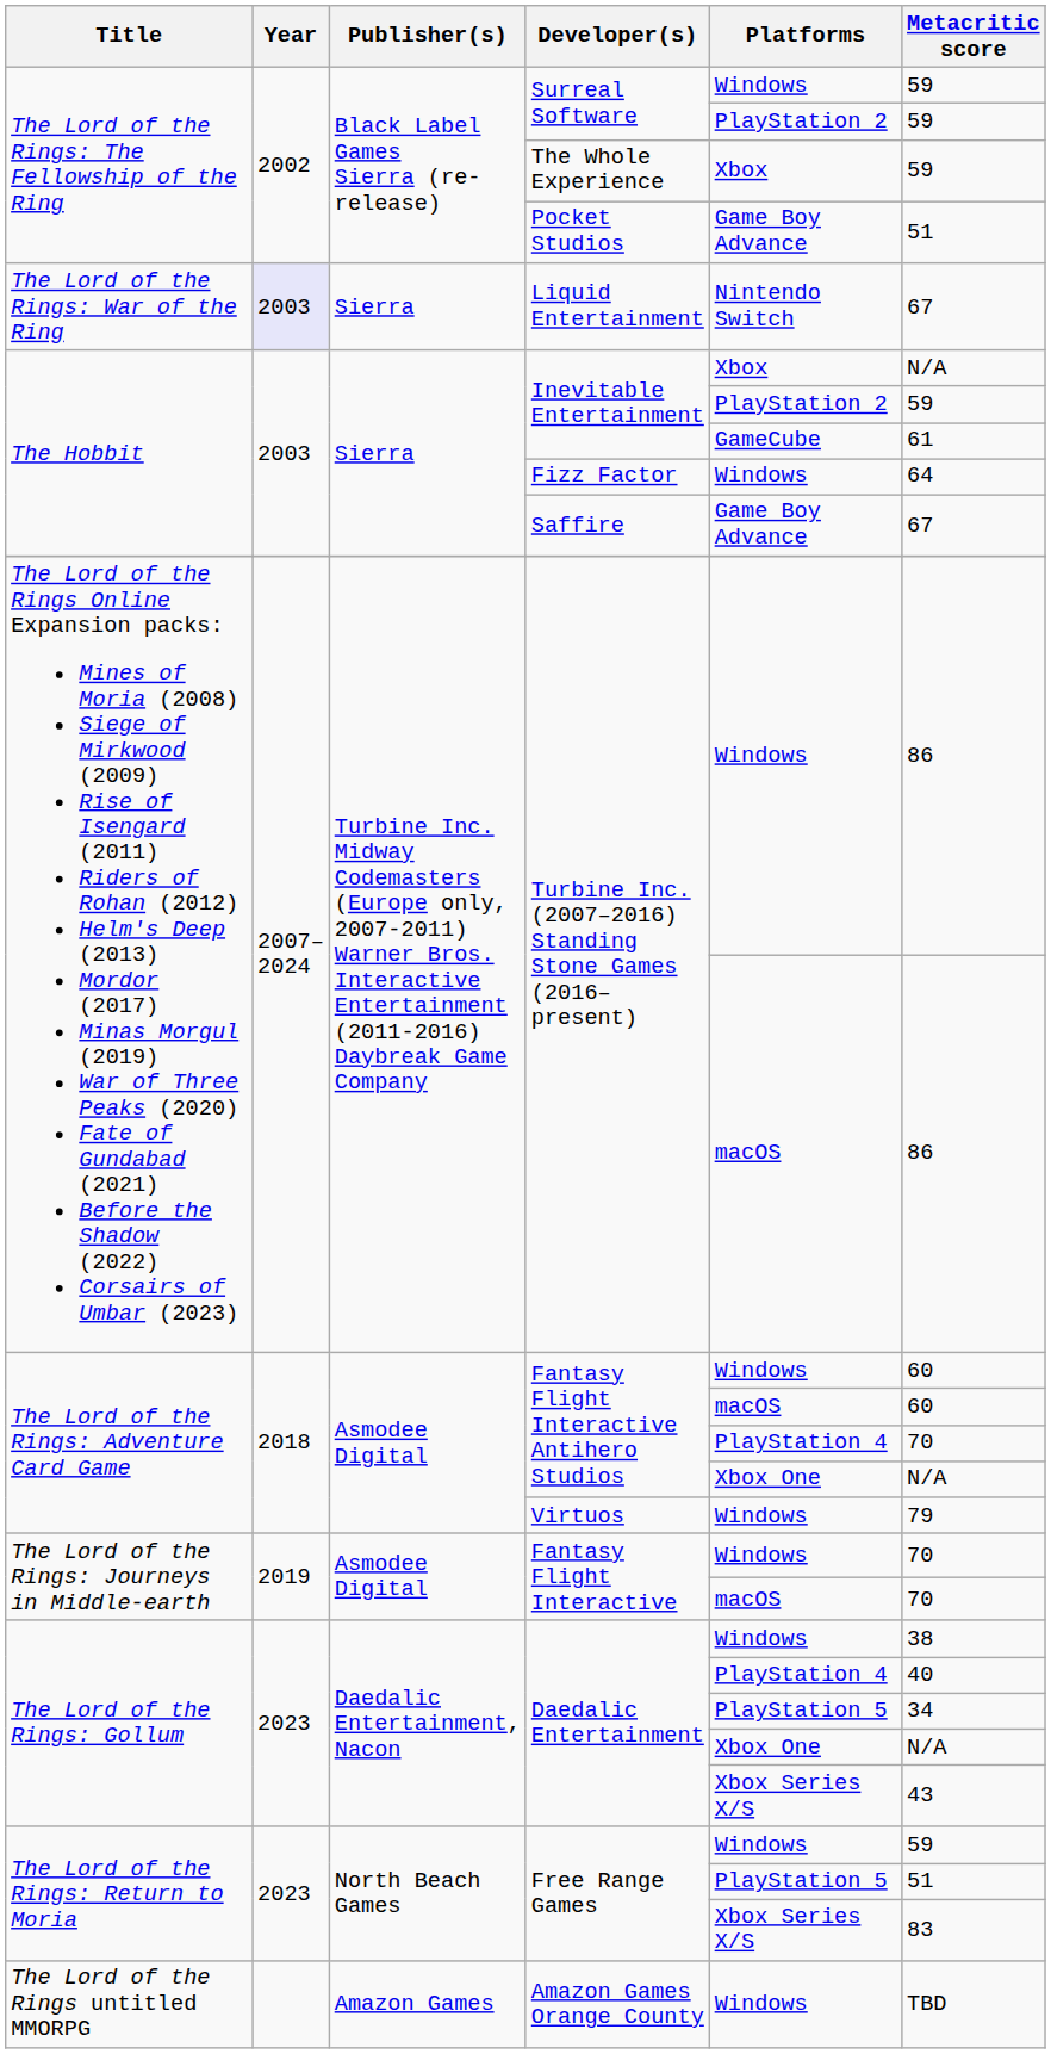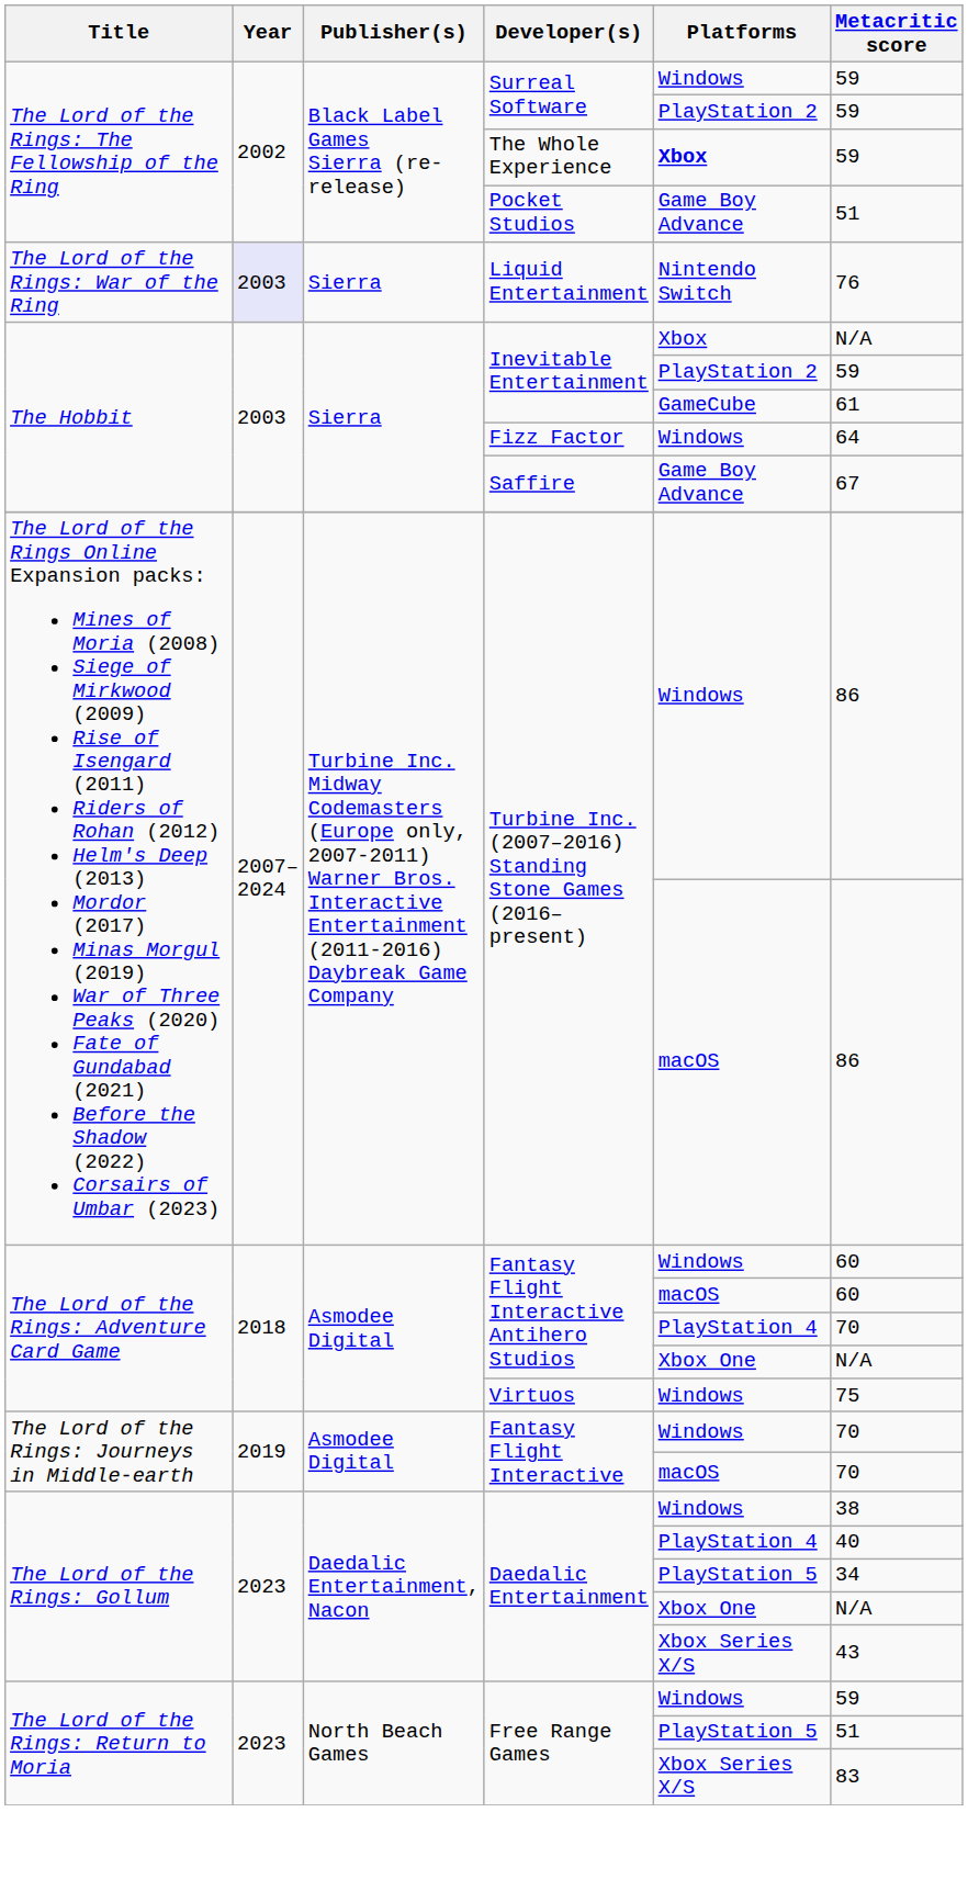The Whole Experience | Platforms: normal -> bold
Liquid Entertainment | Metacritic score: 67 -> 76
Virtuos | Metacritic score: 79 -> 75
- row: The Lord of the Rings untitled MMORPG | Amazon Games | Amazon Games Orange County | Windows | TBD
